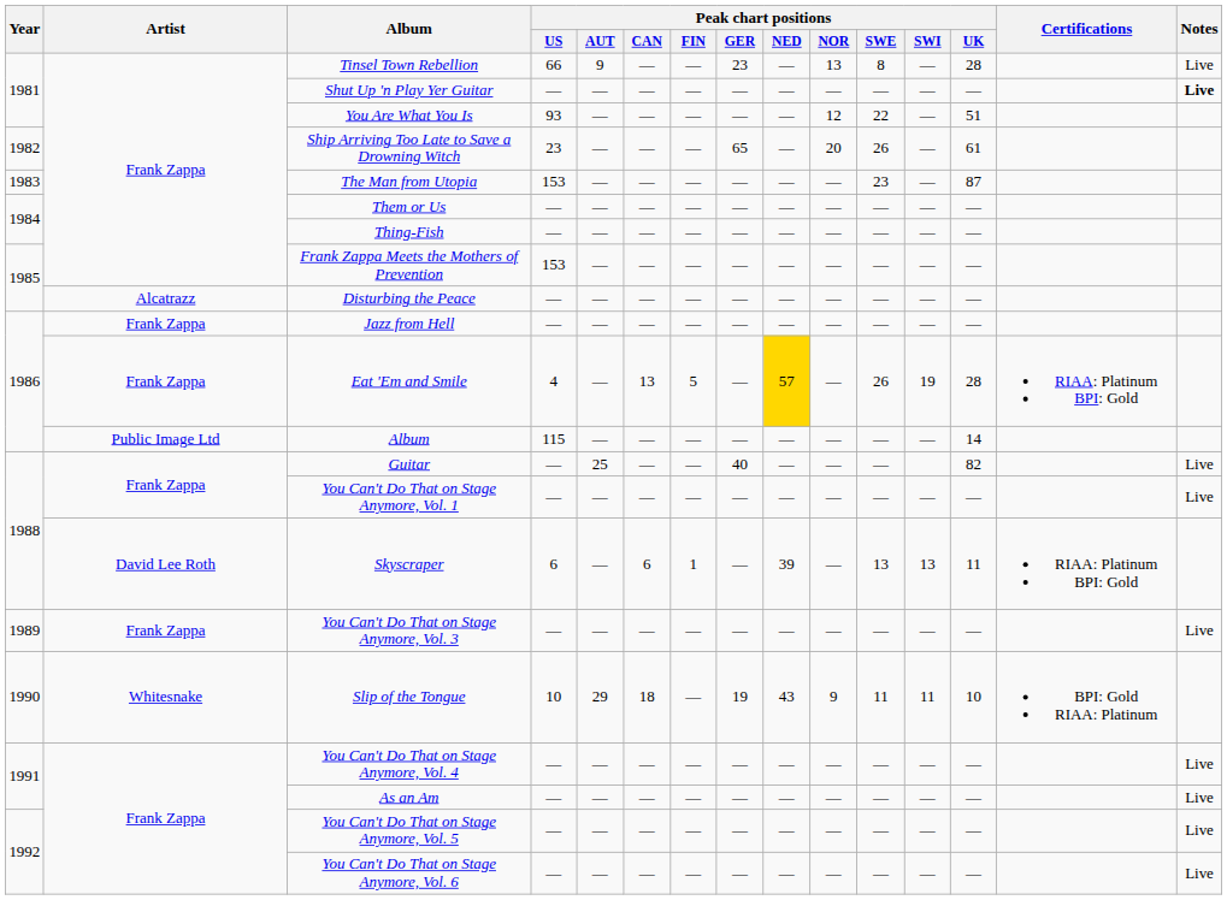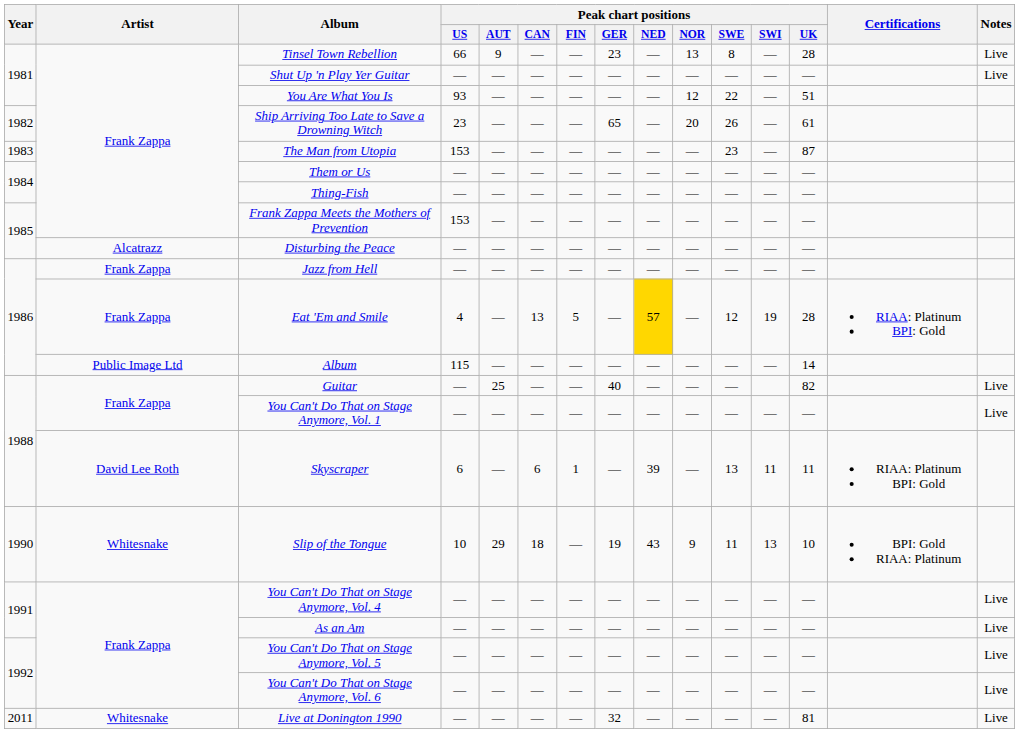Shut Up 'n Play Yer Guitar | Notes: bold -> normal
Eat 'Em and Smile | Peak chart positions / SWE: 26 -> 12
Skyscraper | Peak chart positions / SWI: 13 -> 11
- row: 1989 | Frank Zappa | You Can't Do That on Stage Anymore, Vol. 3 | — | — | — | — | — | — | — | — | — | — | Live
Slip of the Tongue | Peak chart positions / SWI: 11 -> 13
+ row: 2011 | Whitesnake | Live at Donington 1990 | — | — | — | — | 32 | — | — | — | — | 81 | Live
